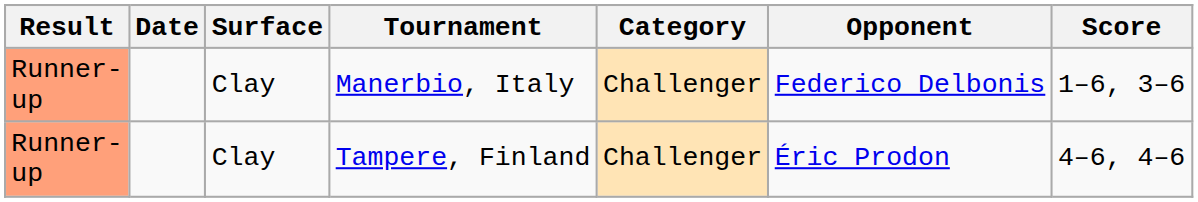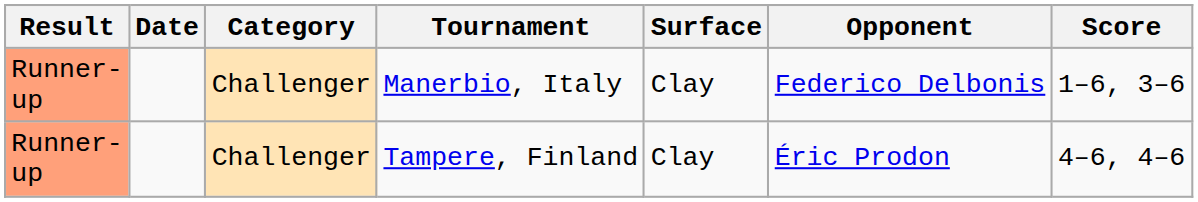columns swapped: Category <-> Surface
